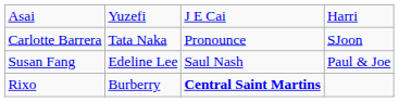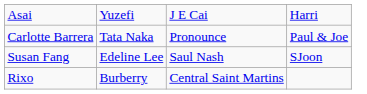Carlotte Barrera | column 4: SJoon -> Paul & Joe
Susan Fang | column 4: Paul & Joe -> SJoon
Rixo | column 3: bold -> normal
